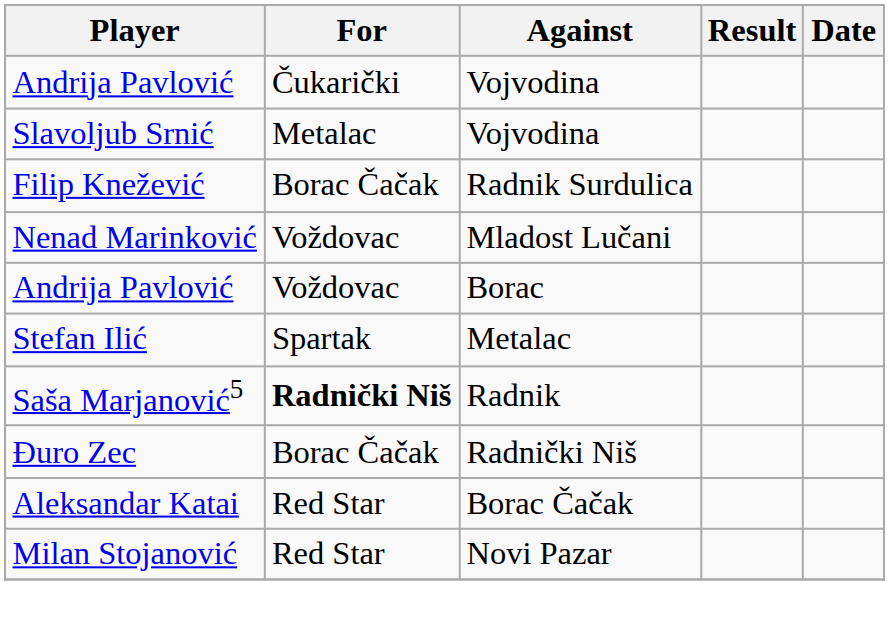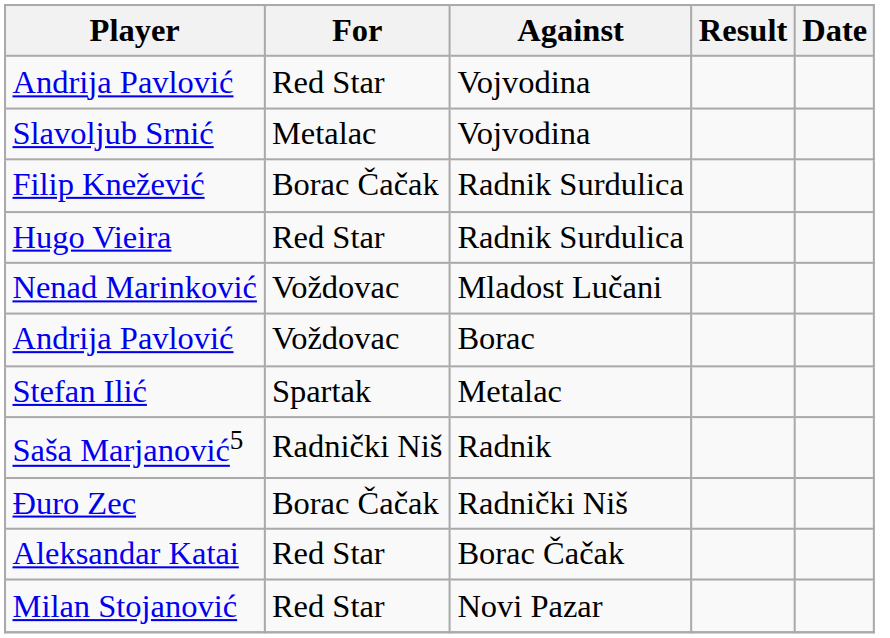Andrija Pavlović / Vojvodina | For: Čukarički -> Red Star
+ row: Hugo Vieira | Red Star | Radnik Surdulica
Saša Marjanović5 | For: bold -> normal
